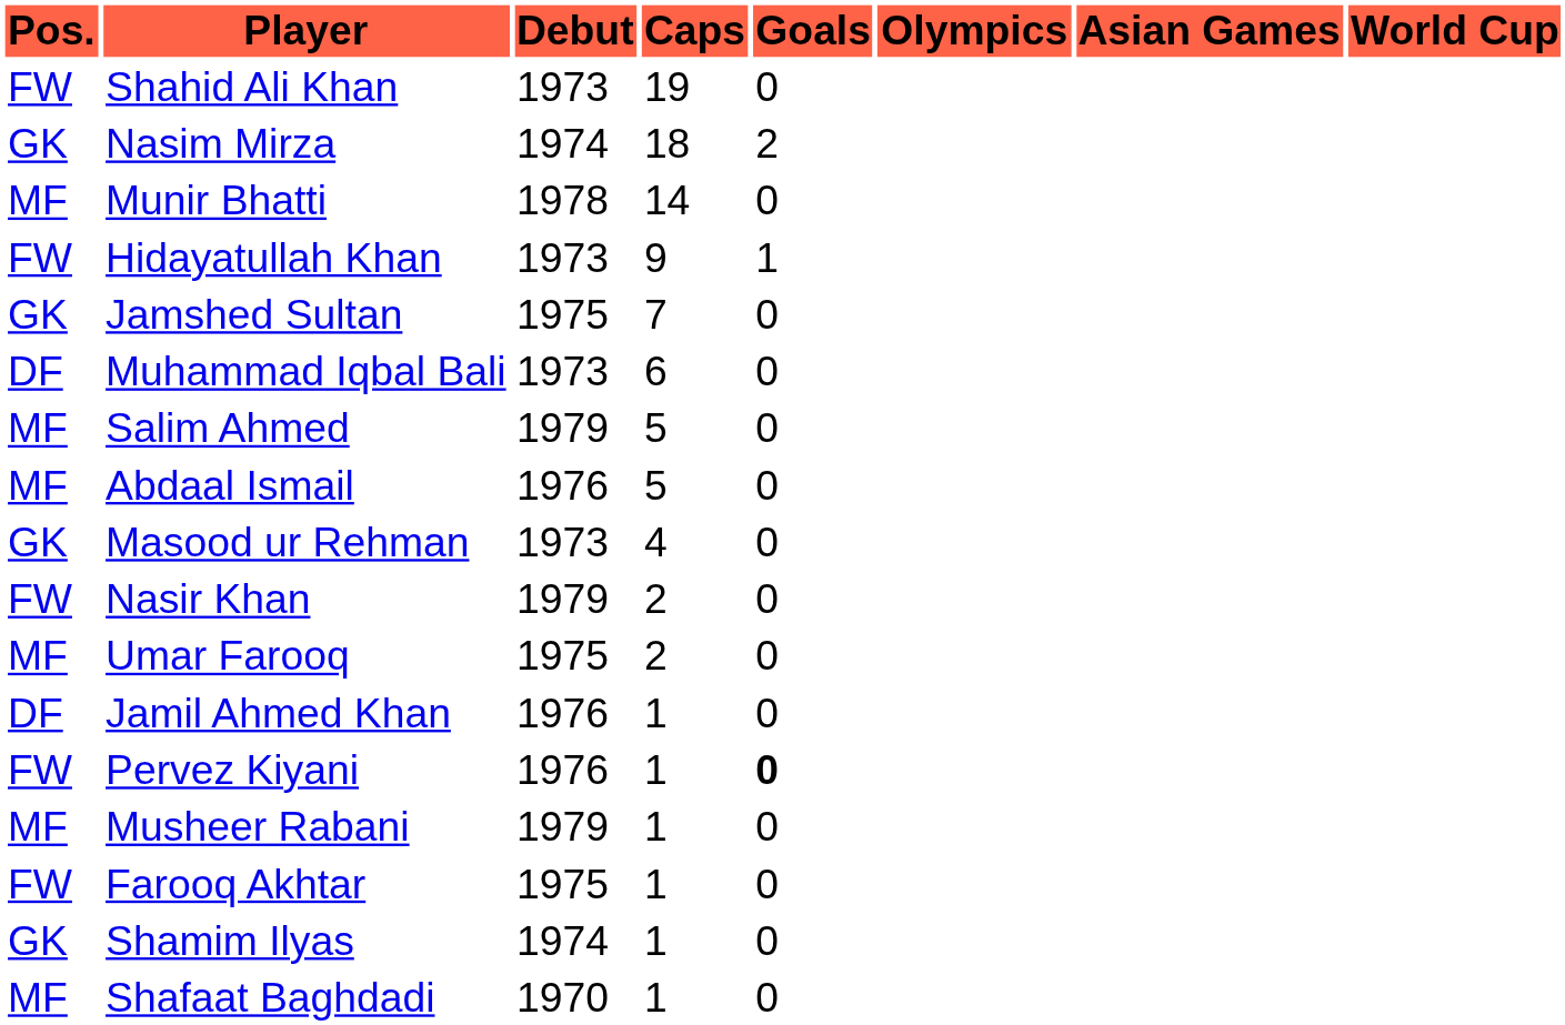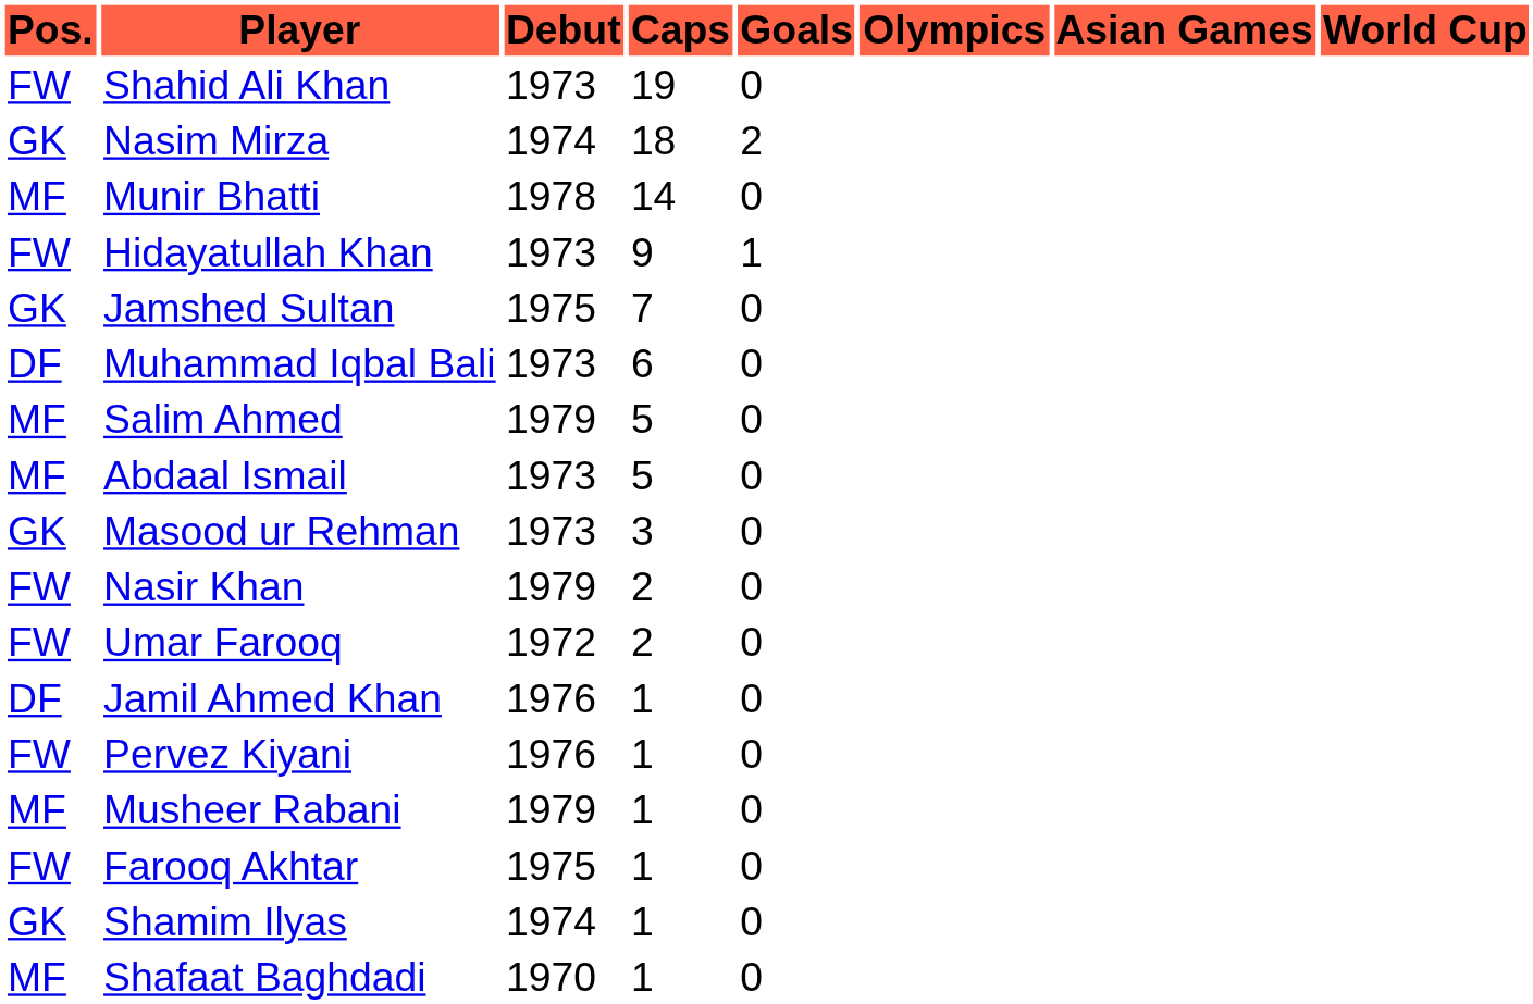Abdaal Ismail | Debut: 1976 -> 1973
Masood ur Rehman | Caps: 4 -> 3
Umar Farooq | Pos.: MF -> FW
Umar Farooq | Debut: 1975 -> 1972
Pervez Kiyani | Goals: bold -> normal
